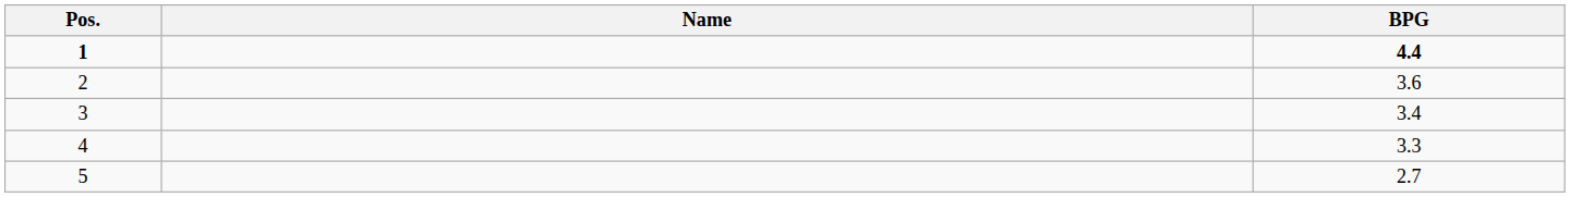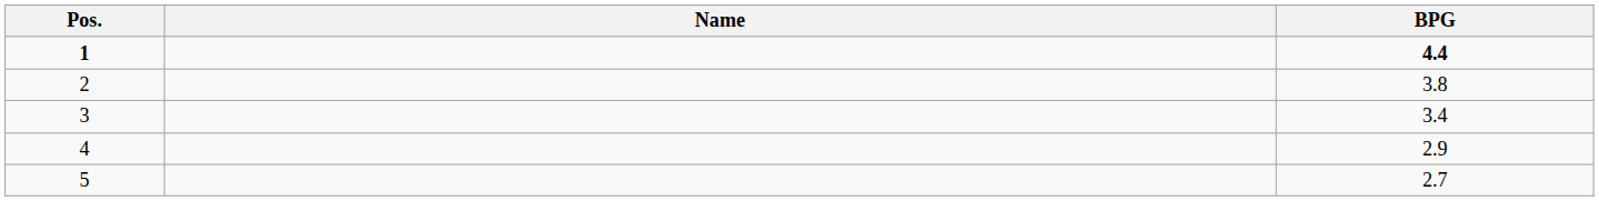2 | BPG: 3.6 -> 3.8
4 | BPG: 3.3 -> 2.9
